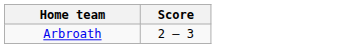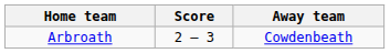+ column: Away team | Cowdenbeath
